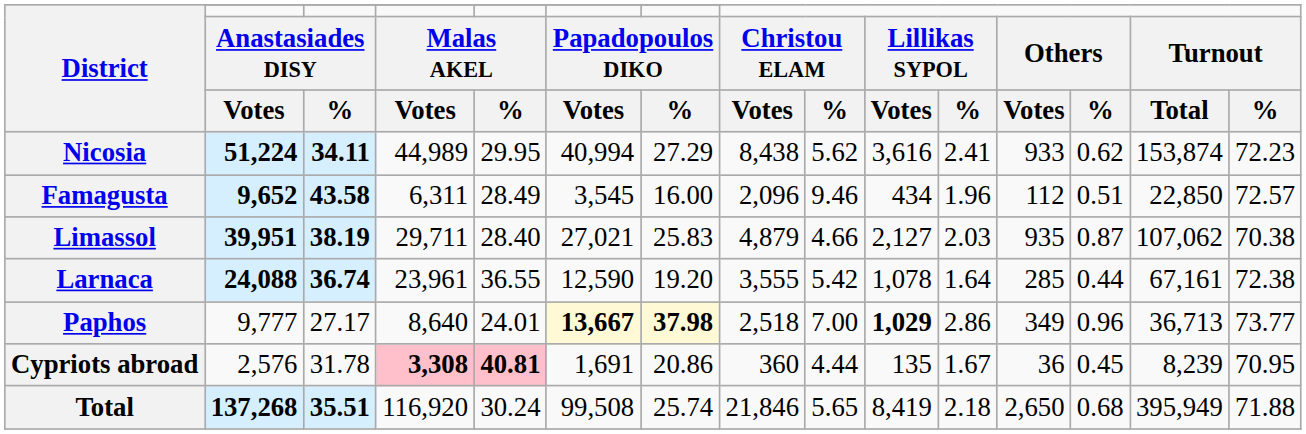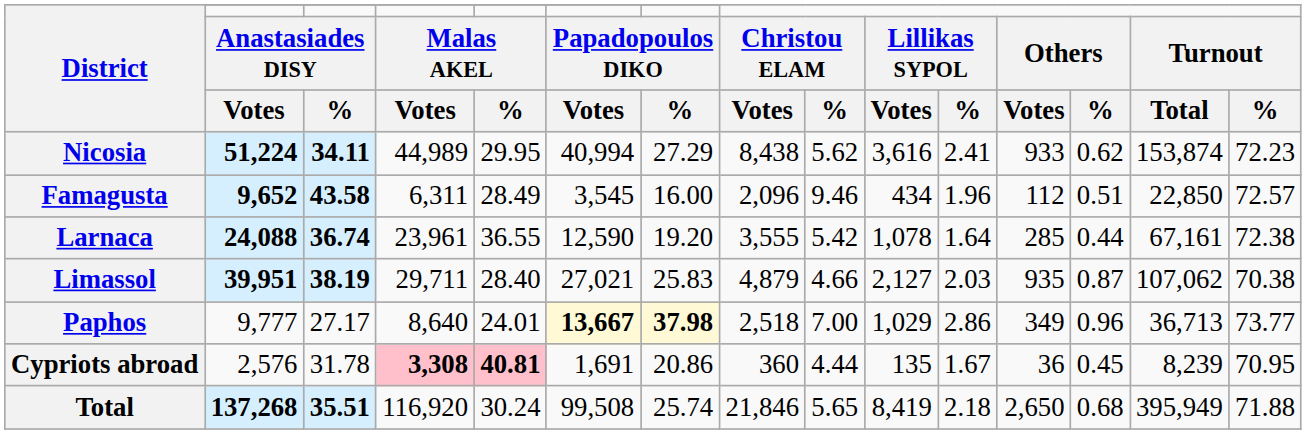rows swapped: Larnaca <-> Limassol
Paphos | column 10: bold -> normal
